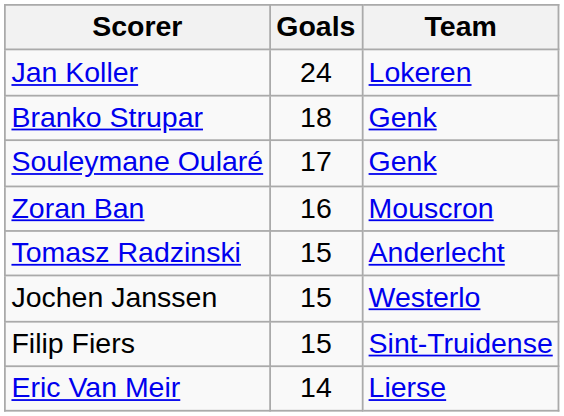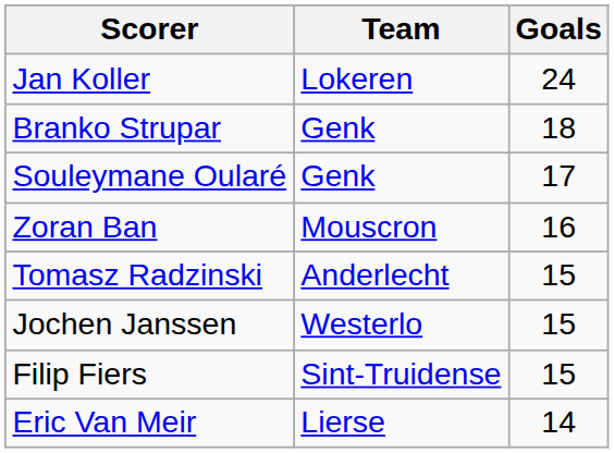columns swapped: Goals <-> Team
